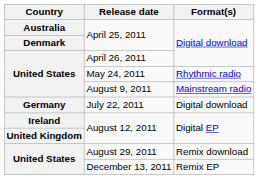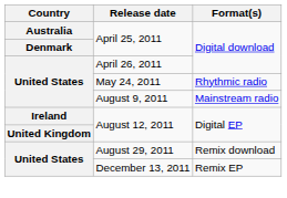- row: Germany | July 22, 2011 | Digital download
